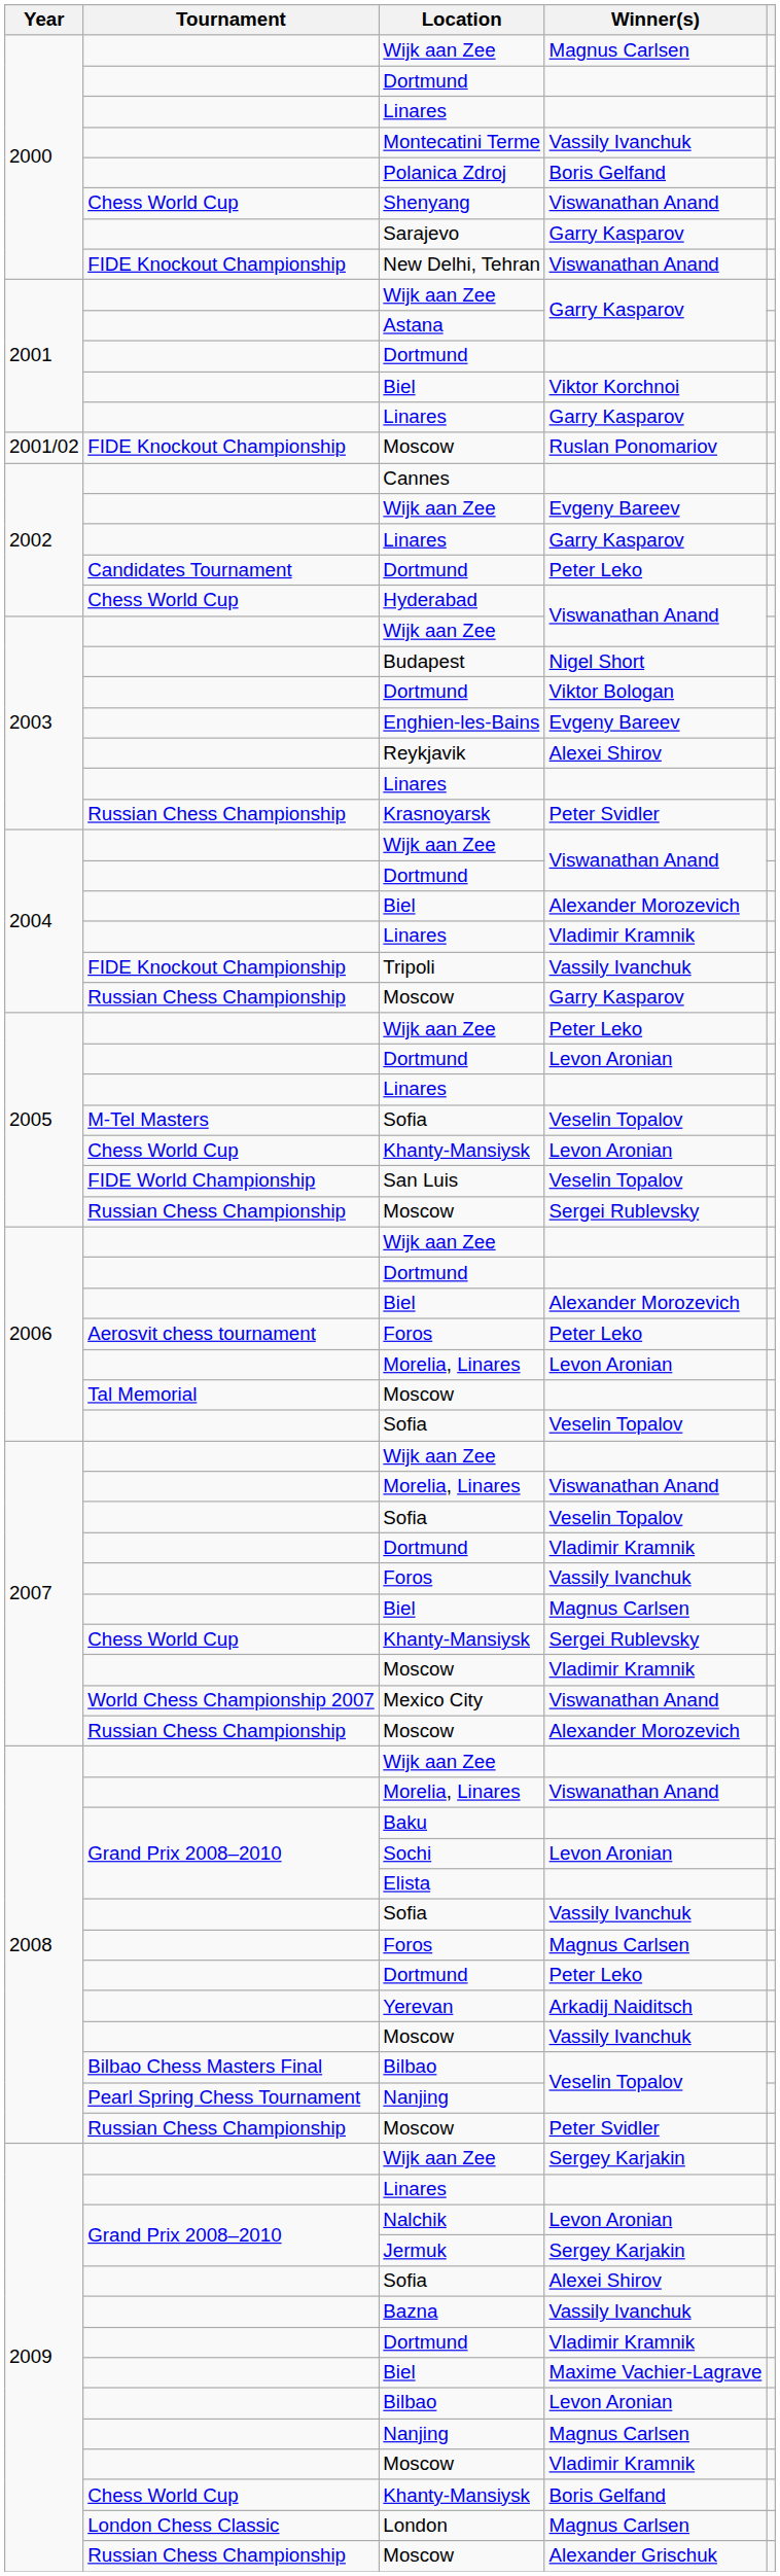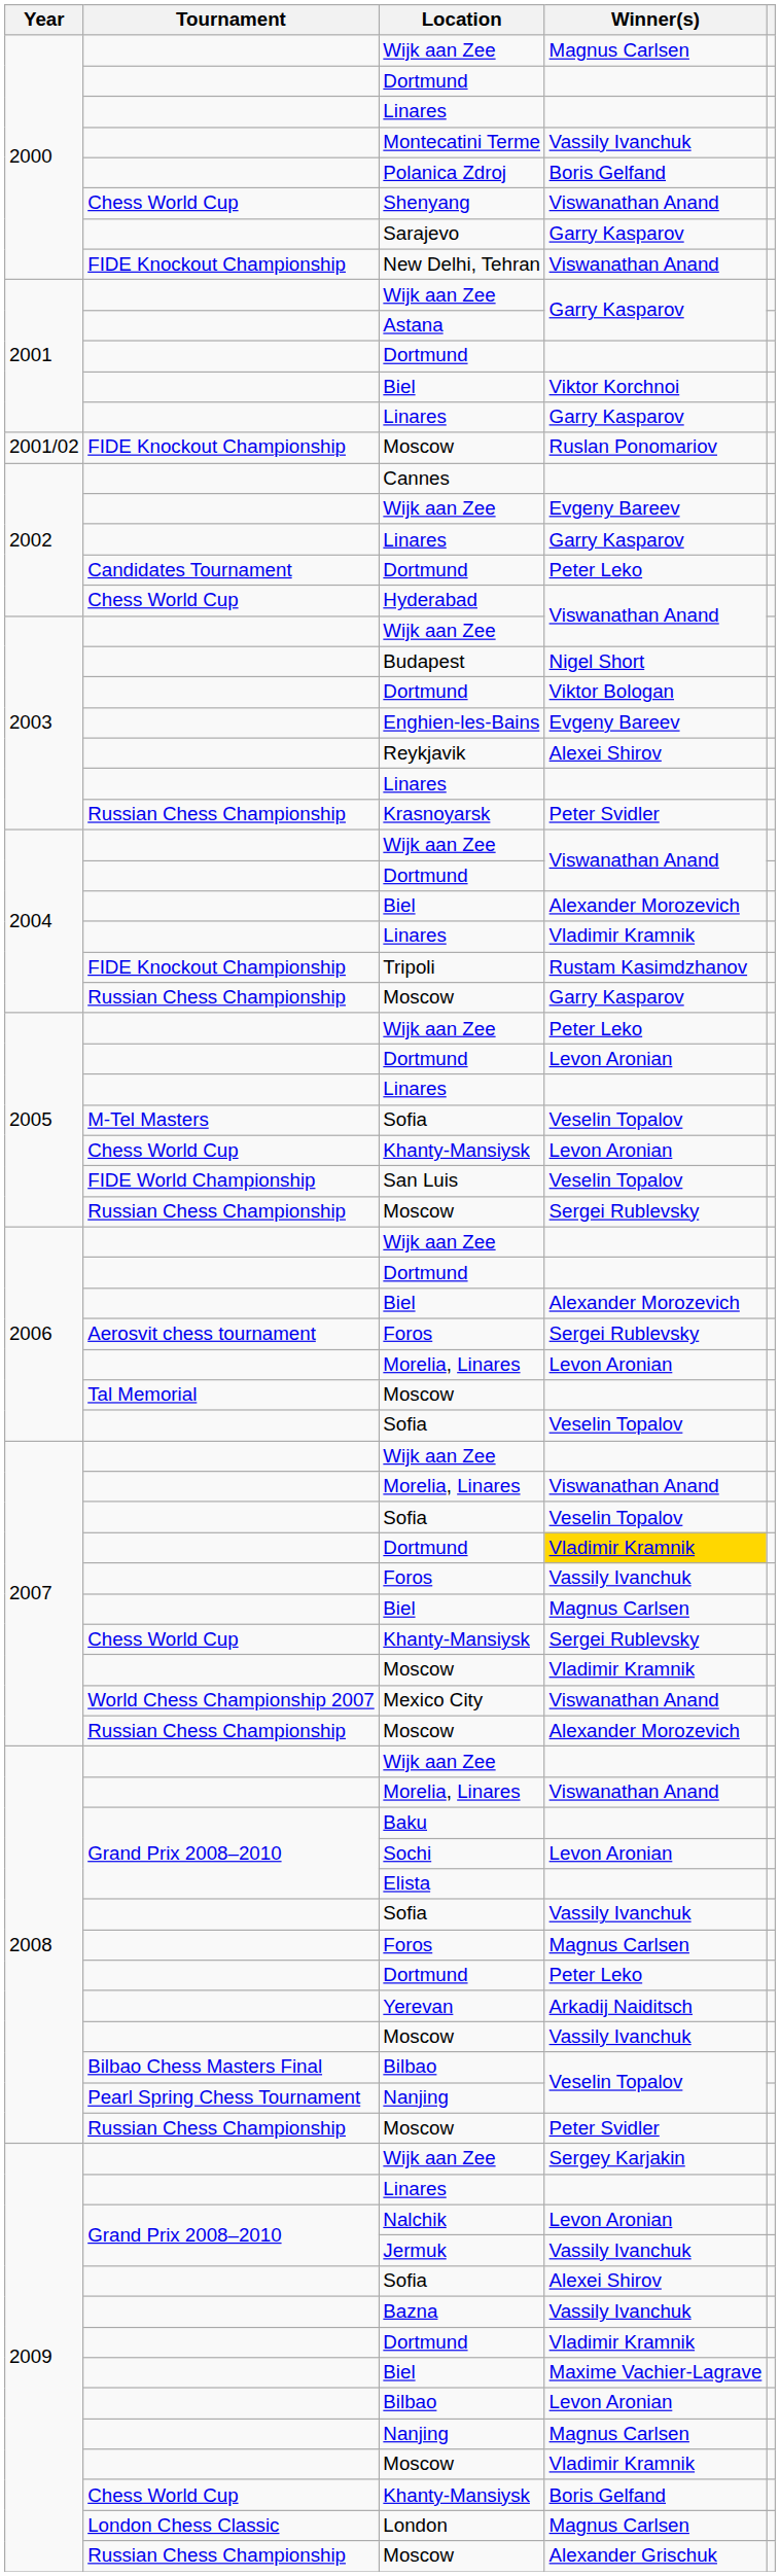Tripoli | Winner(s): Vassily Ivanchuk -> Rustam Kasimdzhanov
2006 / Foros | Winner(s): Peter Leko -> Sergei Rublevsky
2007 / Dortmund | Winner(s): no background -> gold background
Jermuk | Winner(s): Sergey Karjakin -> Vassily Ivanchuk
